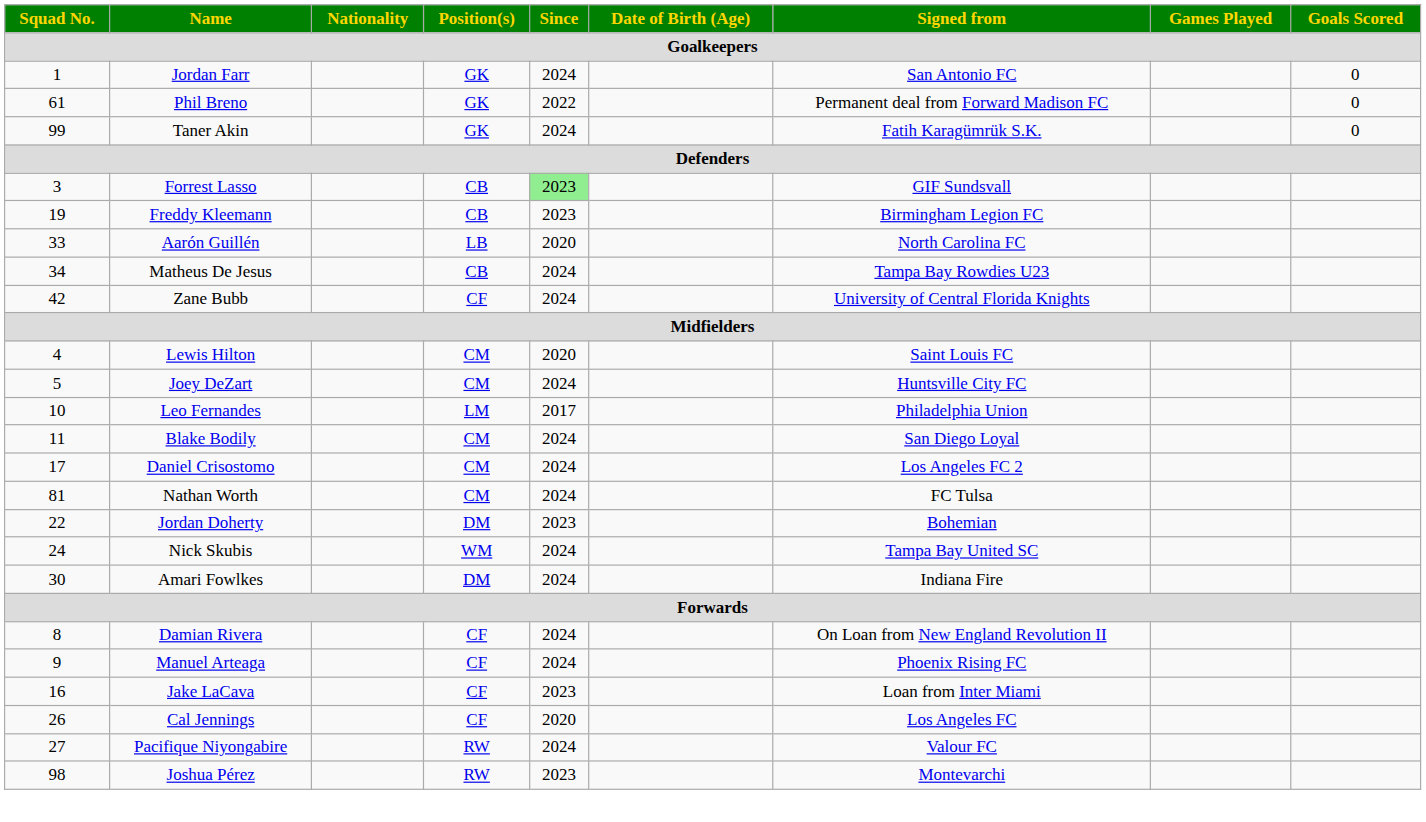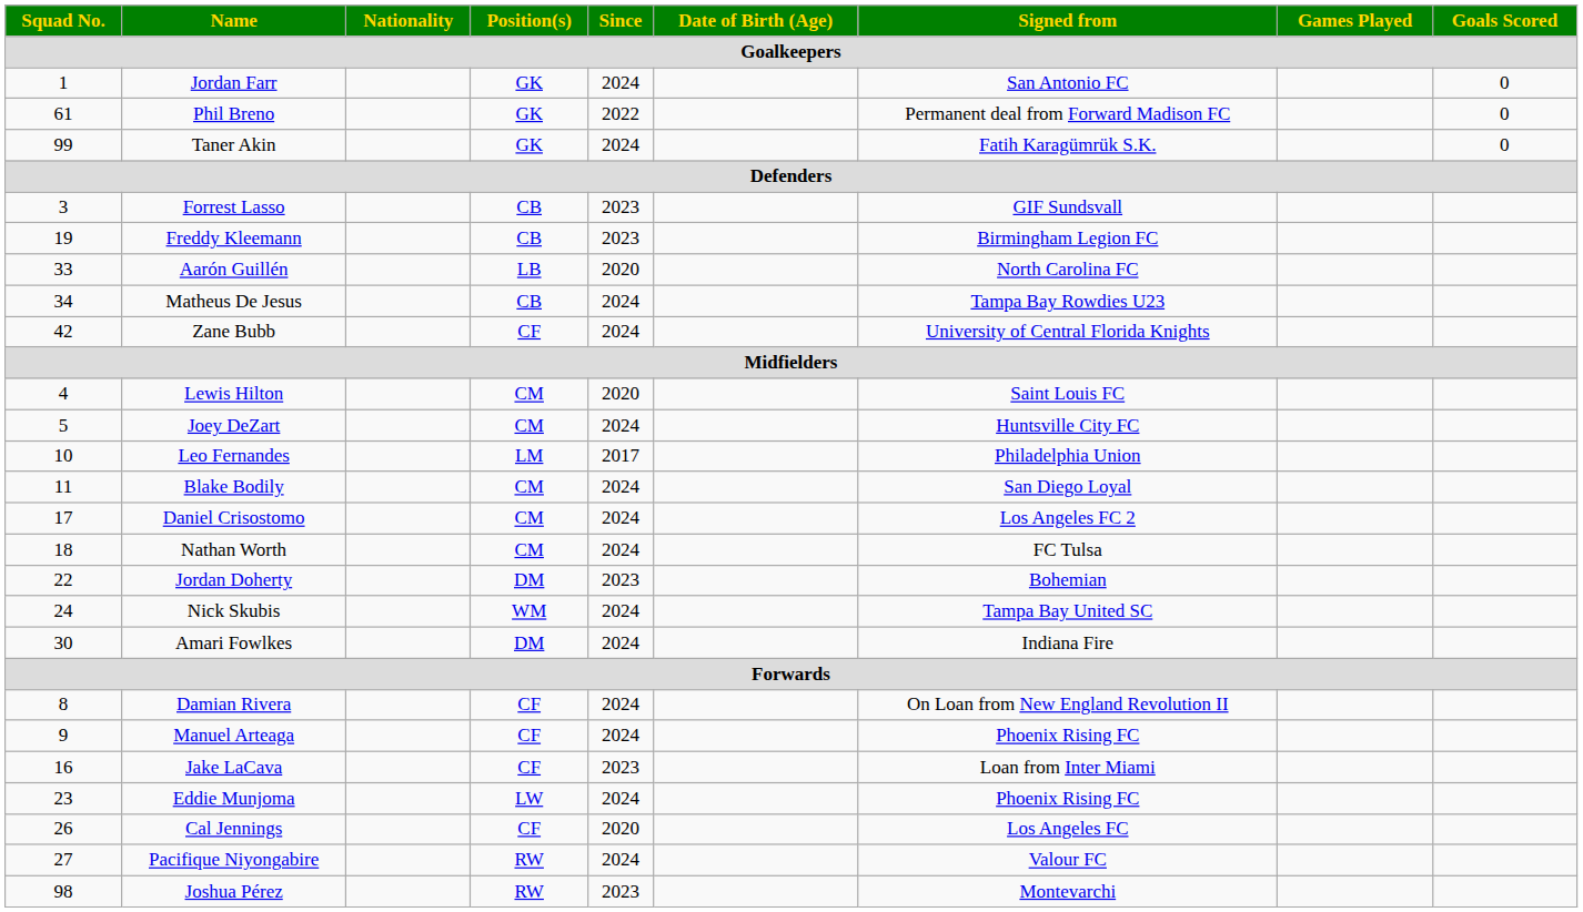Forrest Lasso | Since: lightgreen background -> no background
Nathan Worth | Squad No.: 81 -> 18
+ row: 23 | Eddie Munjoma | LW | 2024 | Phoenix Rising FC
